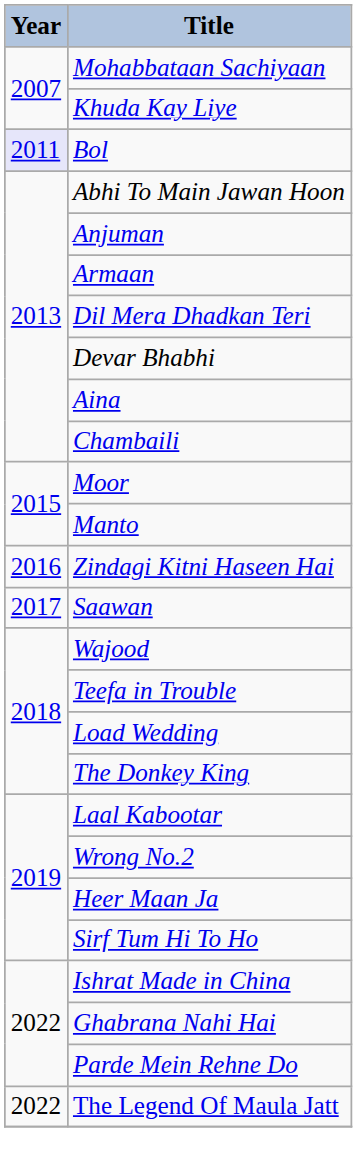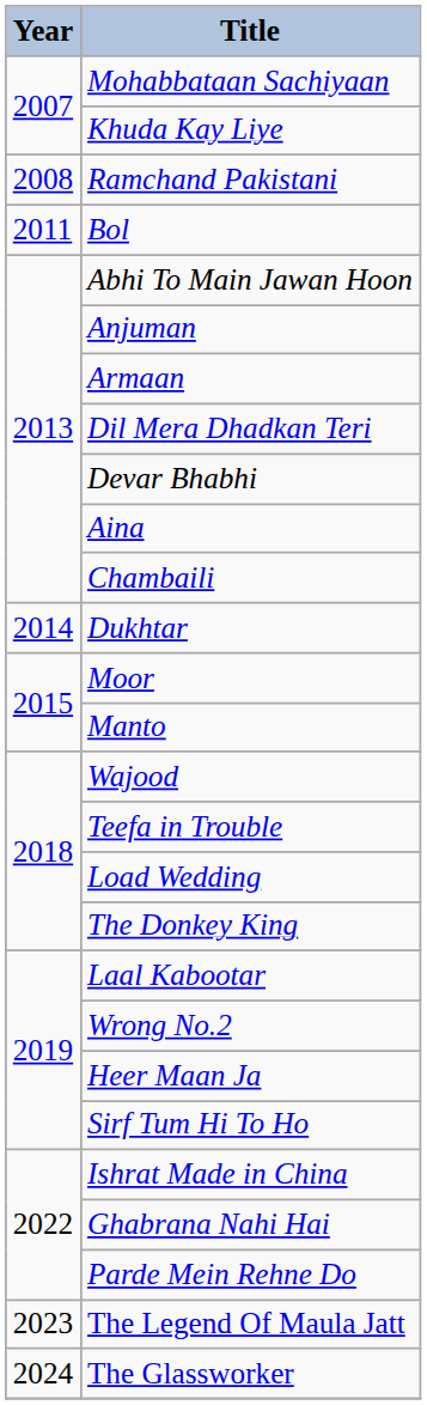+ row: 2008 | Ramchand Pakistani
Bol | Year: lavender background -> no background
+ row: 2014 | Dukhtar
- row: 2016 | Zindagi Kitni Haseen Hai
- row: 2017 | Saawan
The Legend Of Maula Jatt | Year: 2022 -> 2023
+ row: 2024 | The Glassworker
